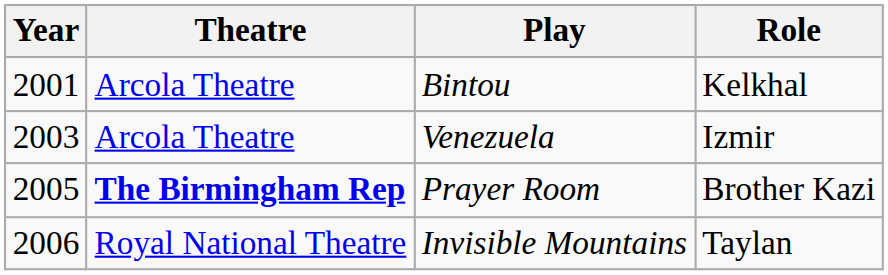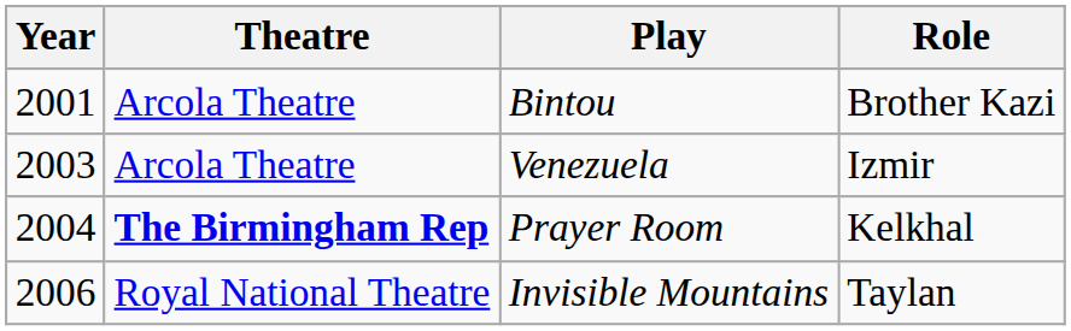Bintou | Role: Kelkhal -> Brother Kazi
Prayer Room | Year: 2005 -> 2004
Prayer Room | Role: Brother Kazi -> Kelkhal
